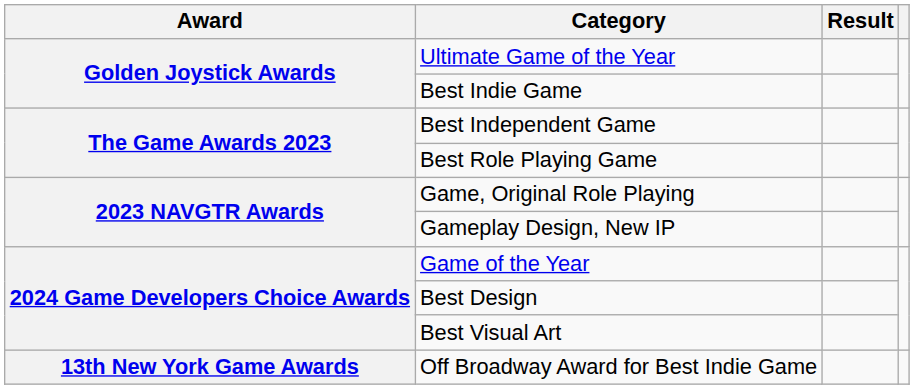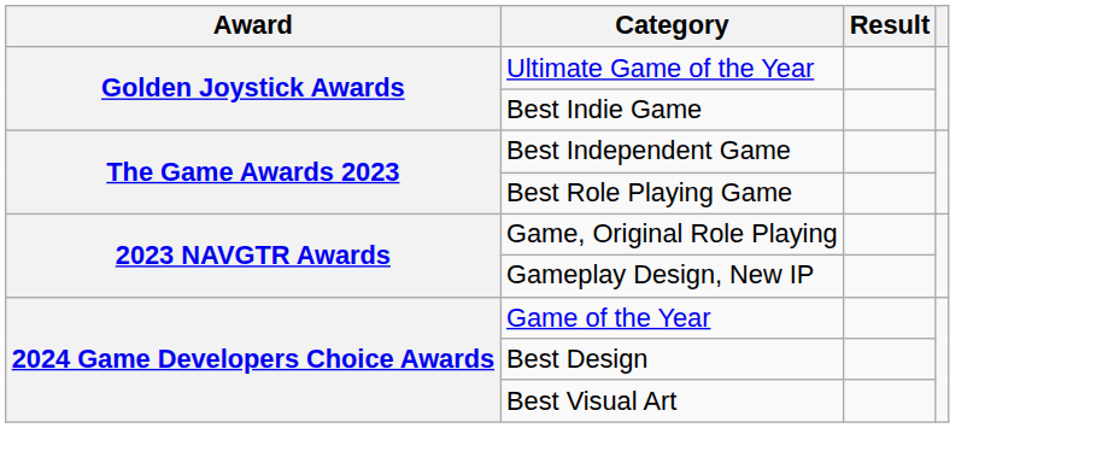- row: 13th New York Game Awards | Off Broadway Award for Best Indie Game
